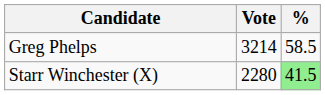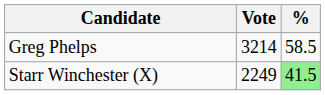Starr Winchester (X) | Vote: 2280 -> 2249
